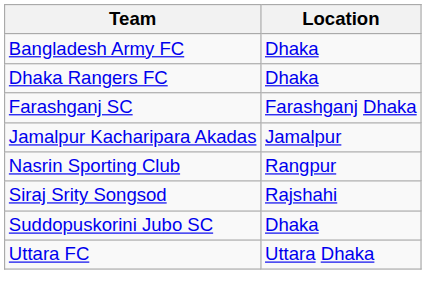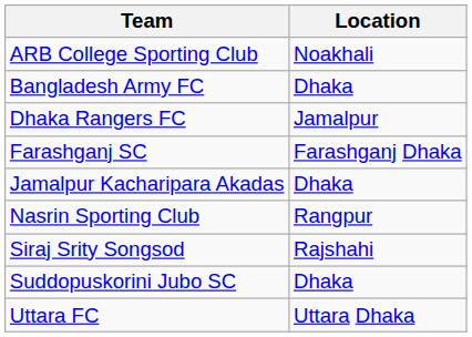+ row: ARB College Sporting Club | Noakhali
Dhaka Rangers FC | Location: Dhaka -> Jamalpur
Jamalpur Kacharipara Akadas | Location: Jamalpur -> Dhaka
